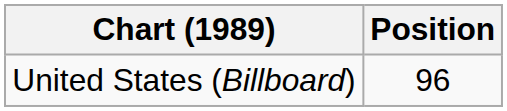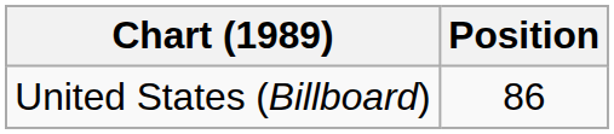United States (Billboard) | Position: 96 -> 86
